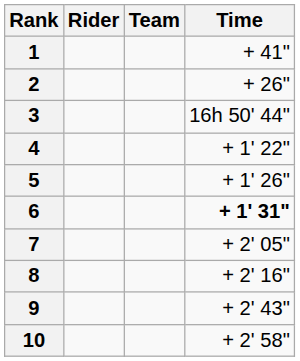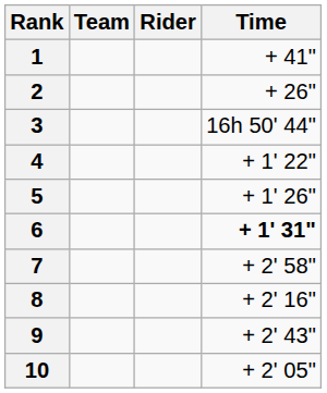columns swapped: Rider <-> Team
7 | Time: + 2' 05" -> + 2' 58"
10 | Time: + 2' 58" -> + 2' 05"
